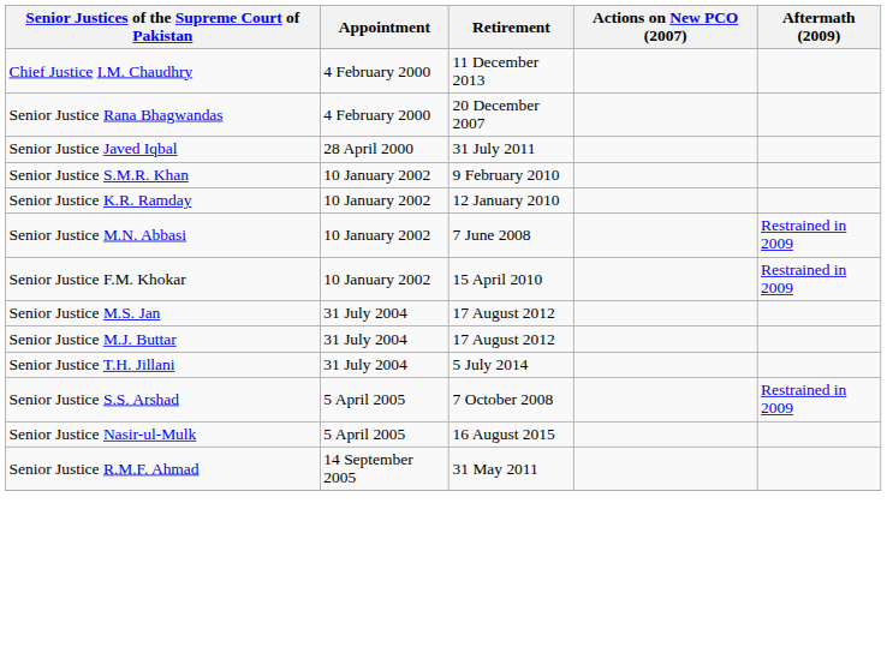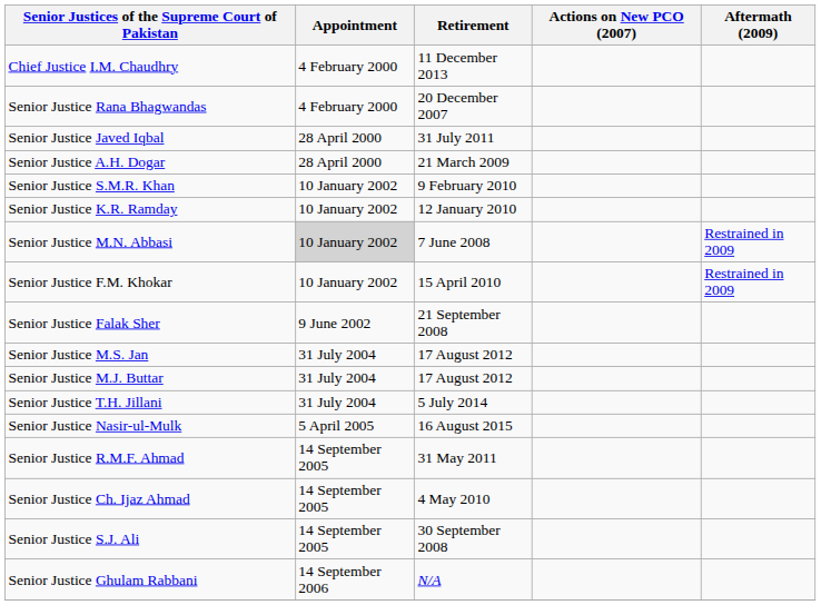+ row: Senior Justice A.H. Dogar | 28 April 2000 | 21 March 2009
Senior Justice M.N. Abbasi | Appointment: no background -> lightgrey background
+ row: Senior Justice Falak Sher | 9 June 2002 | 21 September 2008
- row: Senior Justice S.S. Arshad | 5 April 2005 | 7 October 2008 | Restrained in 2009
+ row: Senior Justice Ch. Ijaz Ahmad | 14 September 2005 | 4 May 2010
+ row: Senior Justice S.J. Ali | 14 September 2005 | 30 September 2008
+ row: Senior Justice Ghulam Rabbani | 14 September 2006 | N/A
